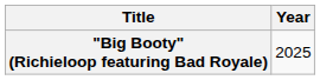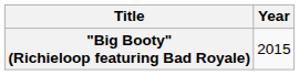"Big Booty" (Richieloop featuring Bad Royale) | Year: 2025 -> 2015
